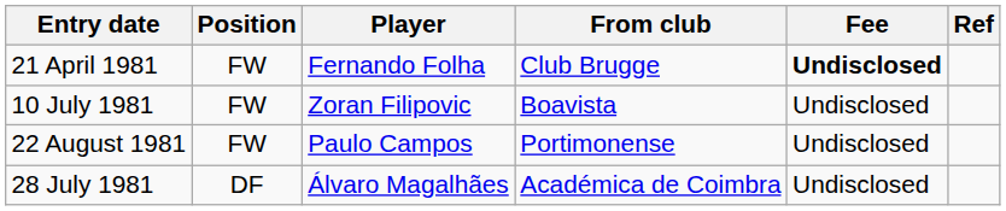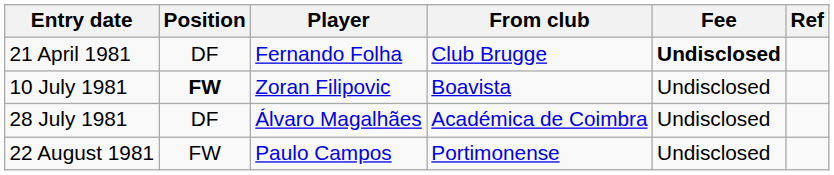21 April 1981 | Position: FW -> DF
10 July 1981 | Position: normal -> bold
rows swapped: 28 July 1981 <-> 22 August 1981
